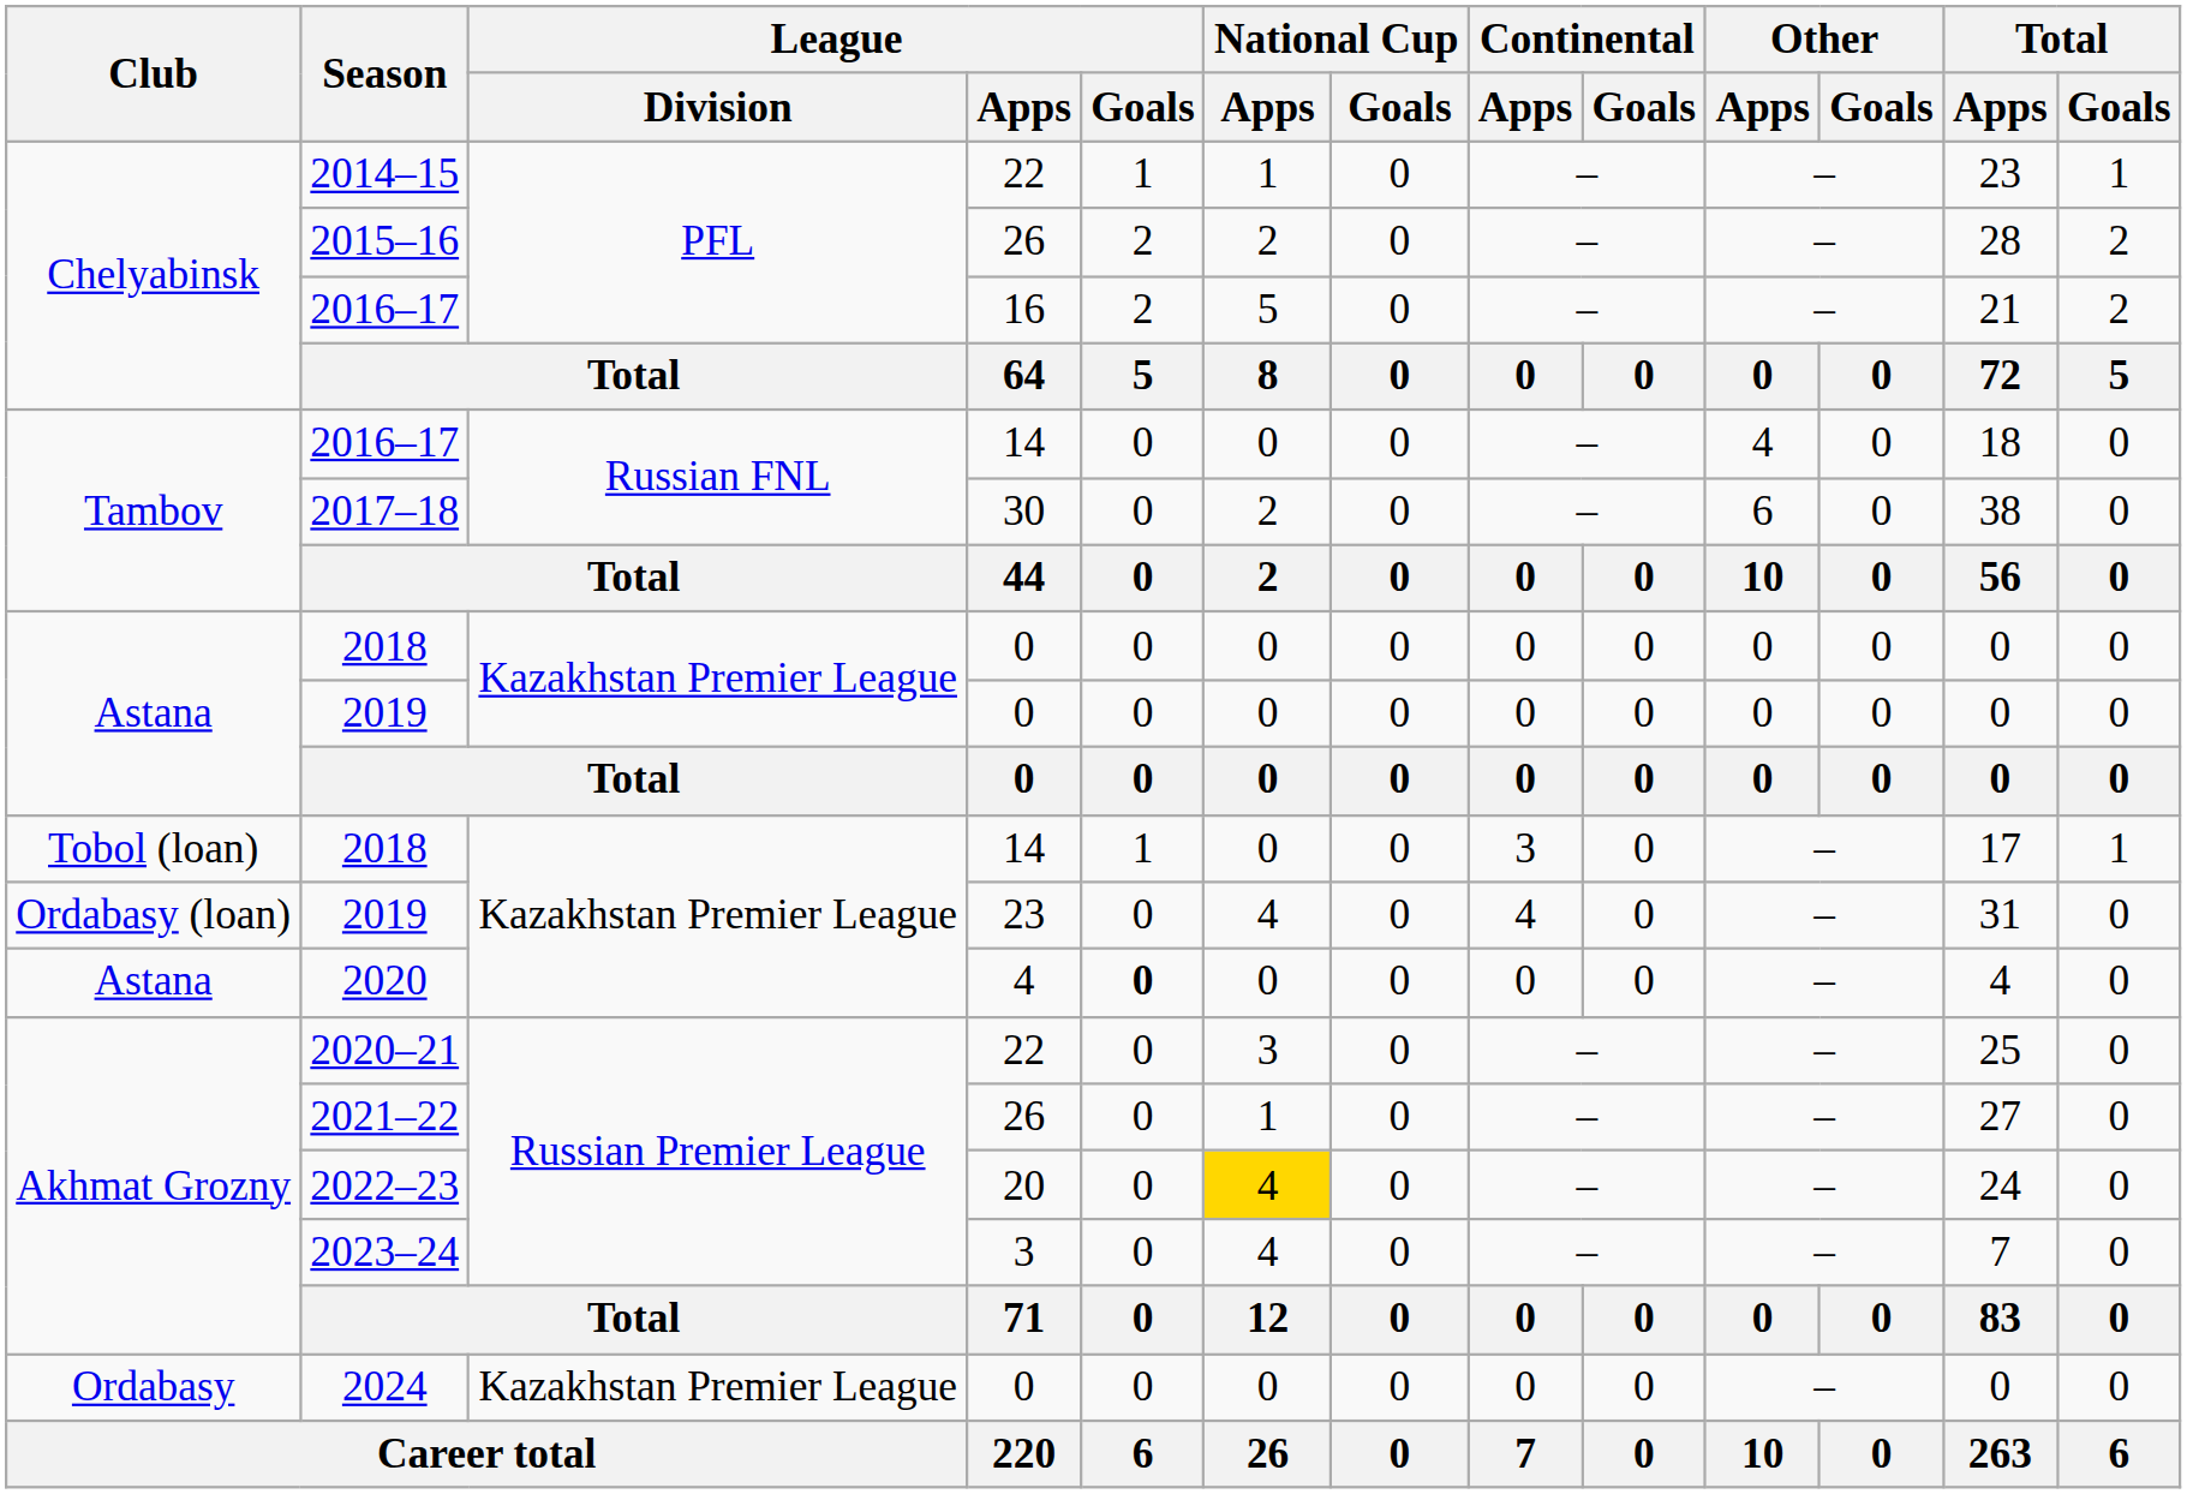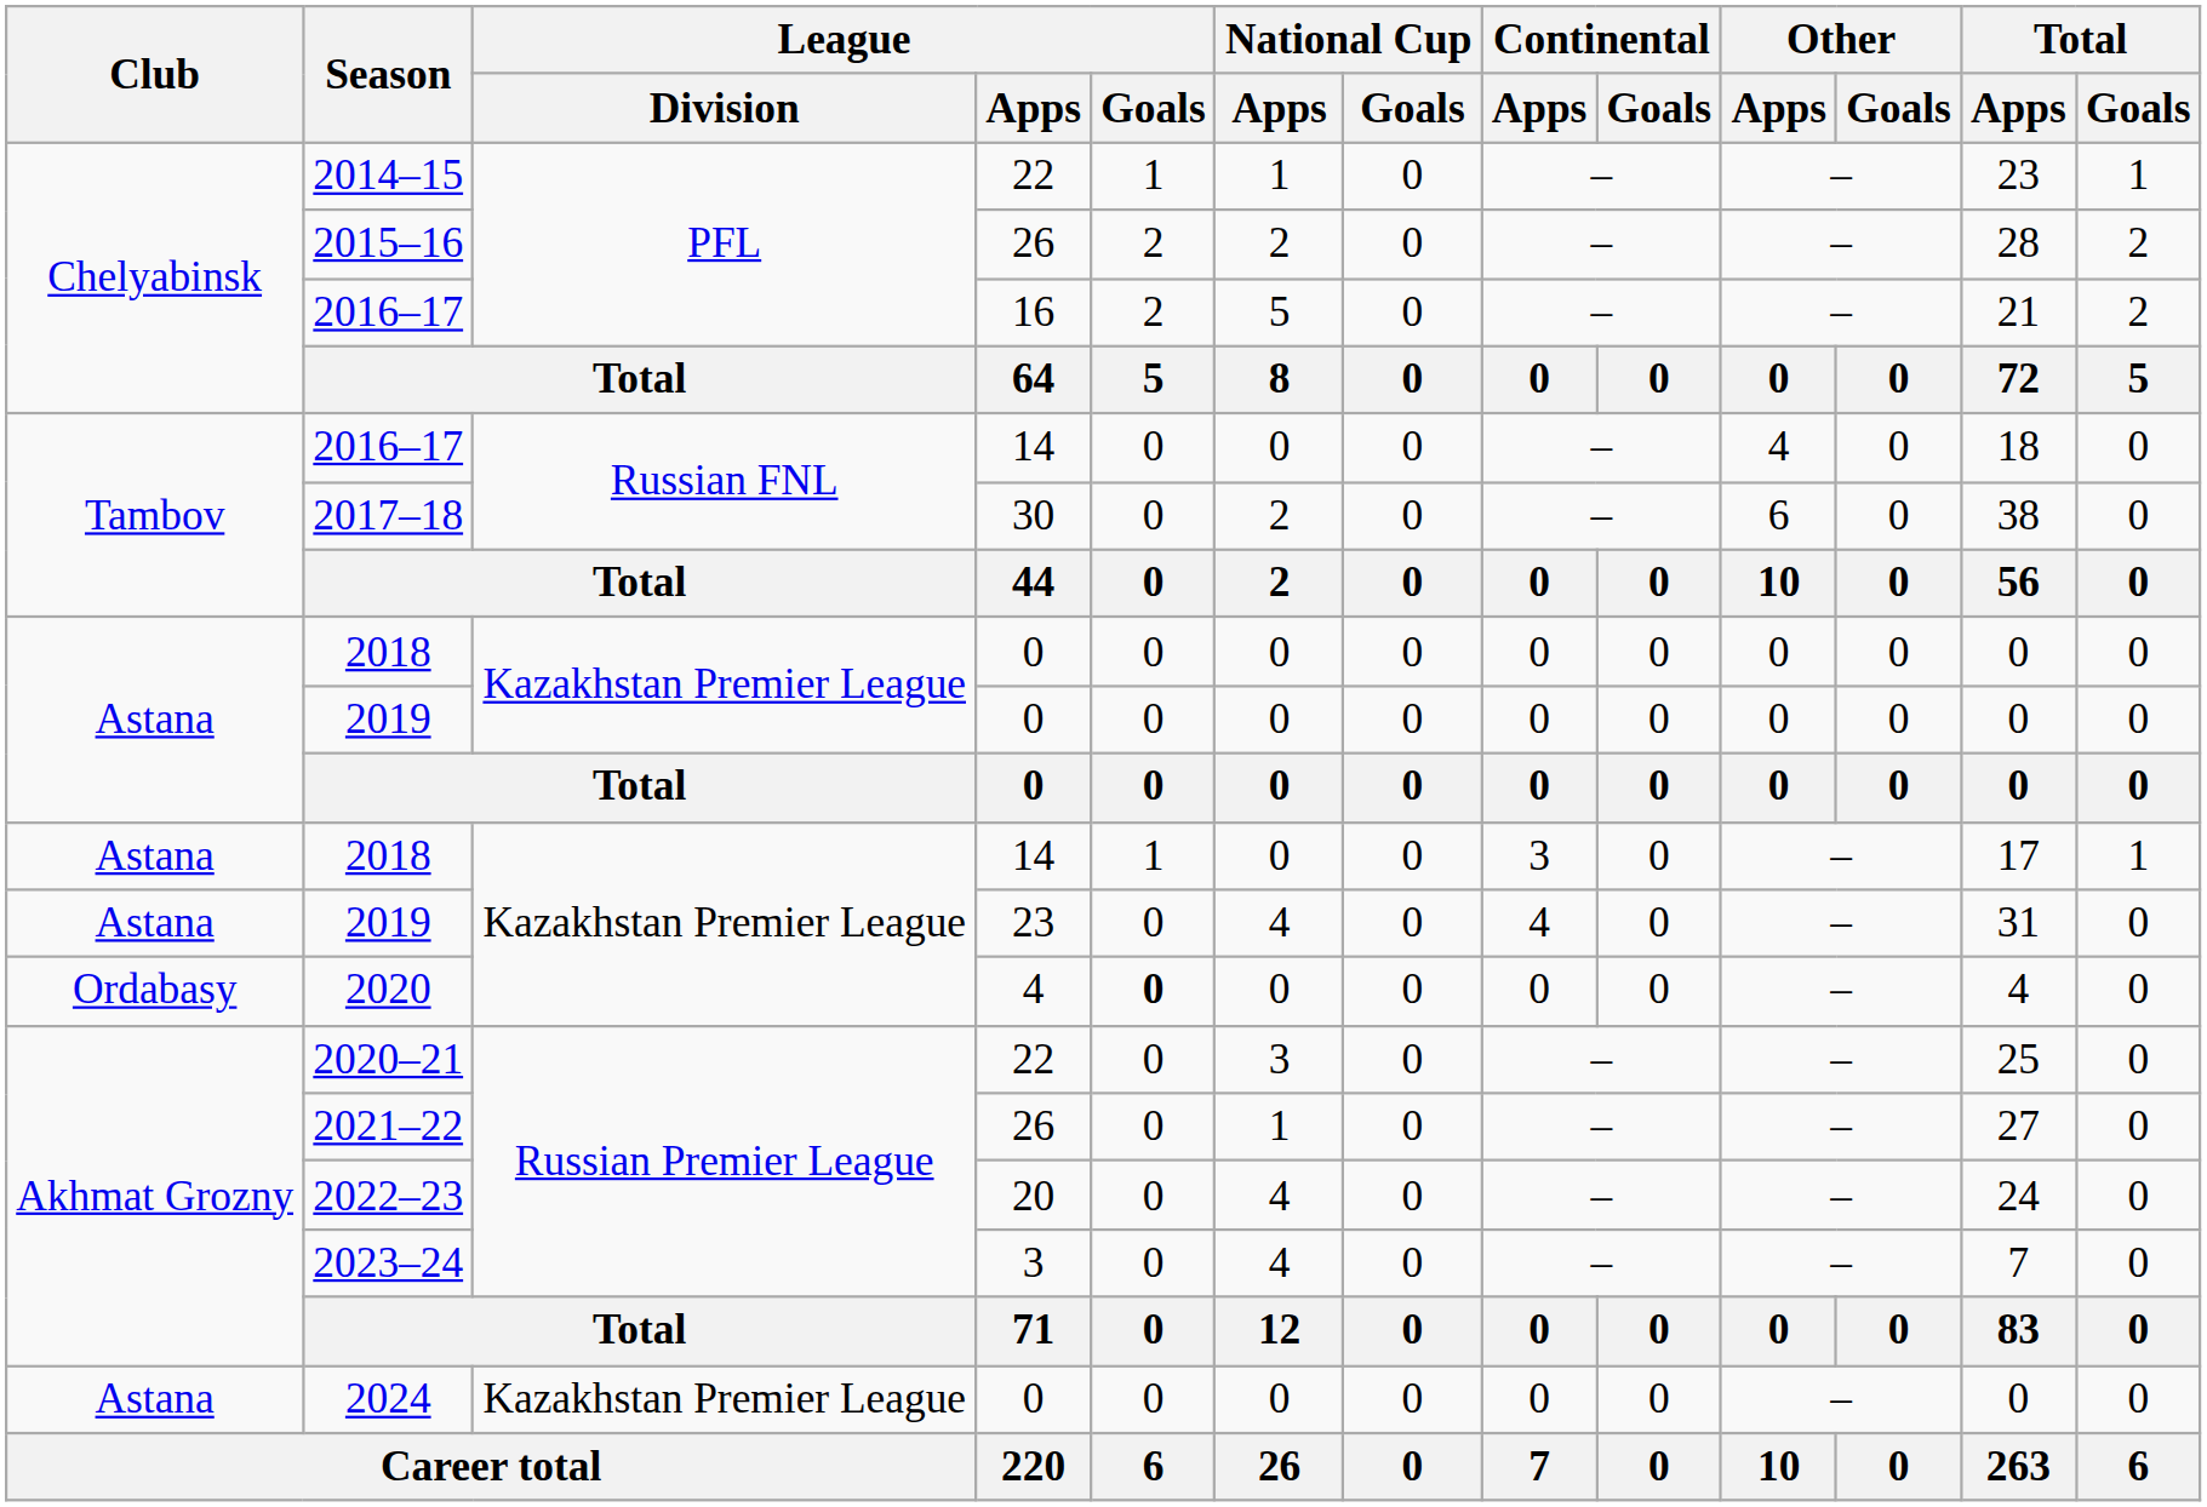2018 / 14 | Club: Tobol (loan) -> Astana
2019 / 23 | Club: Ordabasy (loan) -> Astana
2020 | Club: Astana -> Ordabasy
2022–23 | National Cup / Apps: gold background -> no background
2024 | Club: Ordabasy -> Astana
